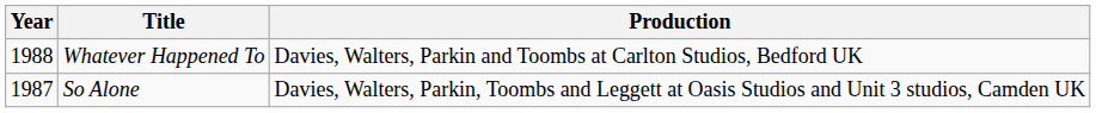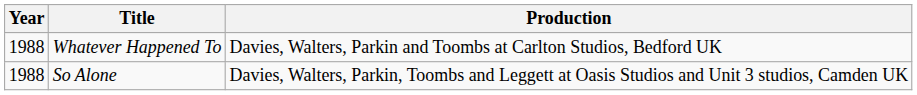So Alone | Year: 1987 -> 1988
